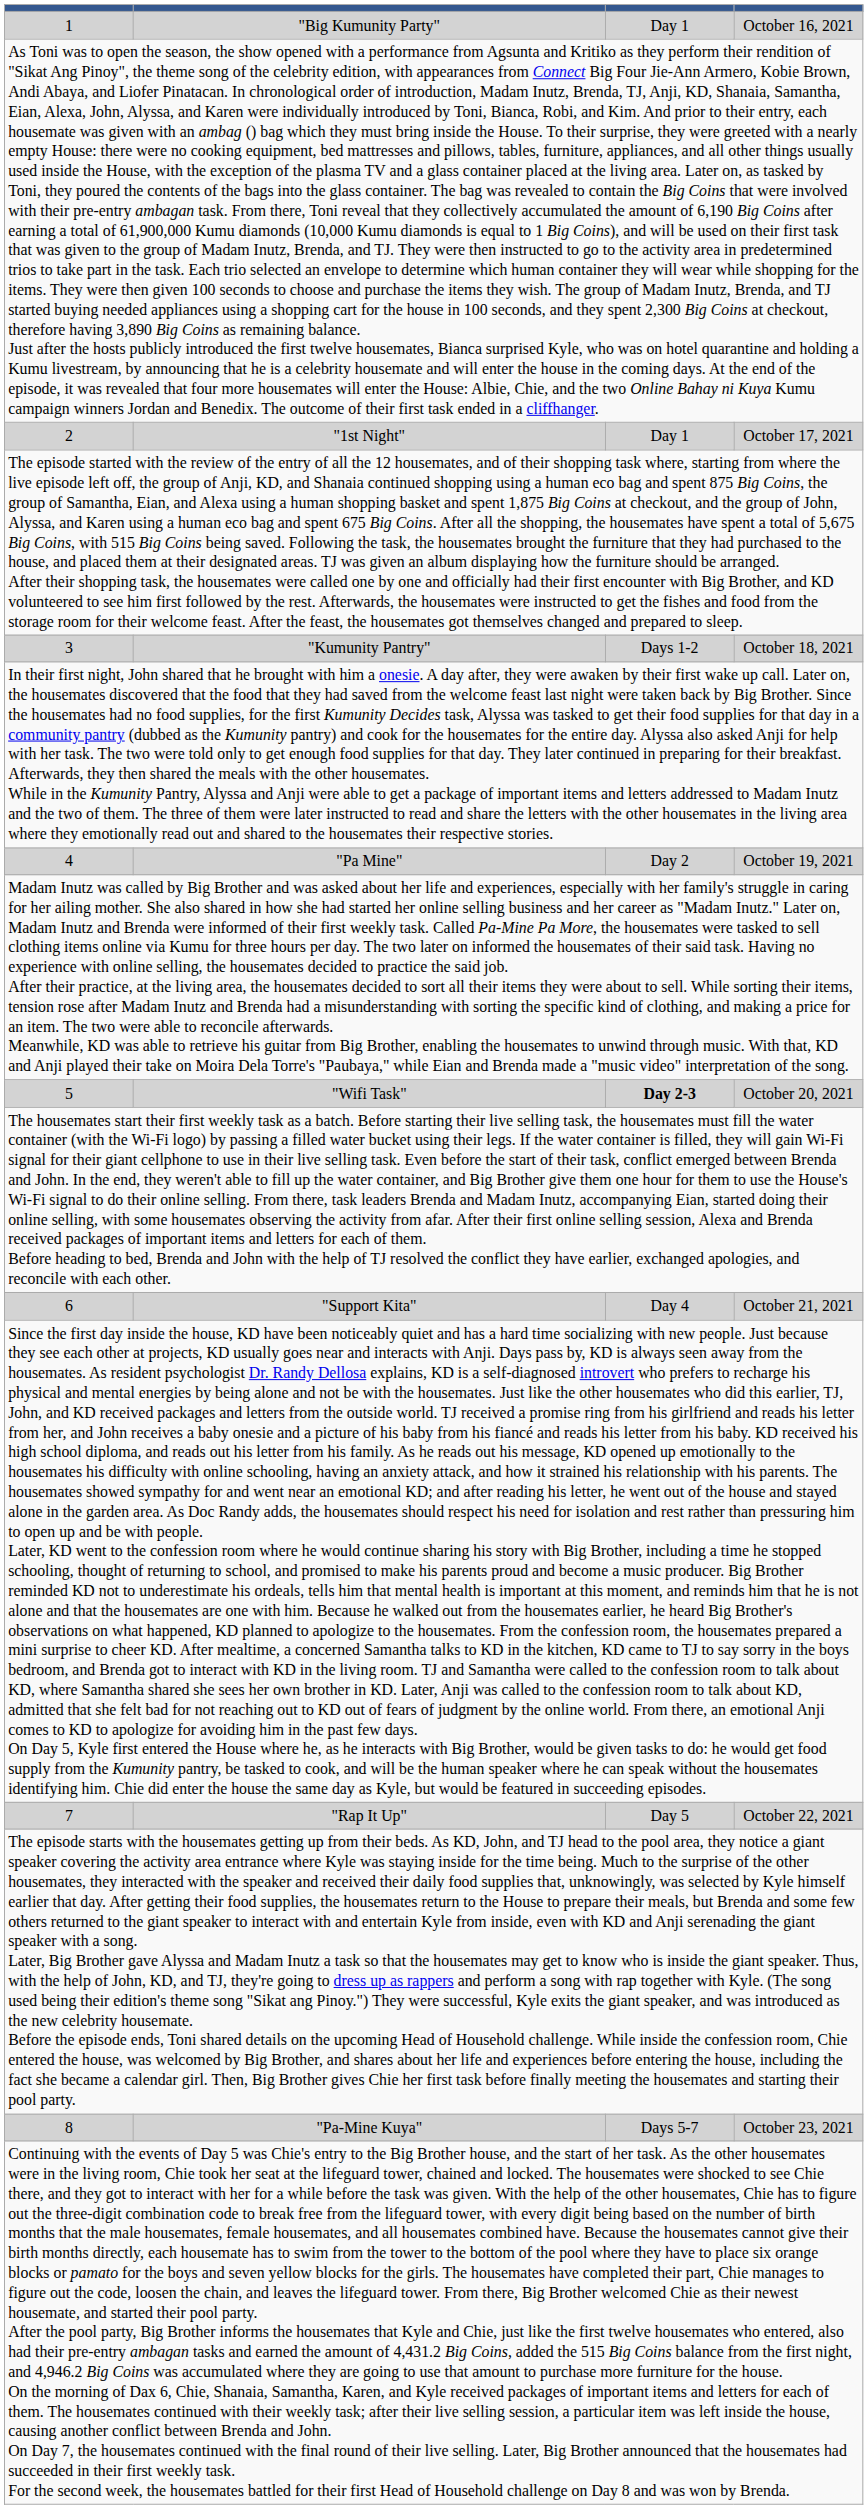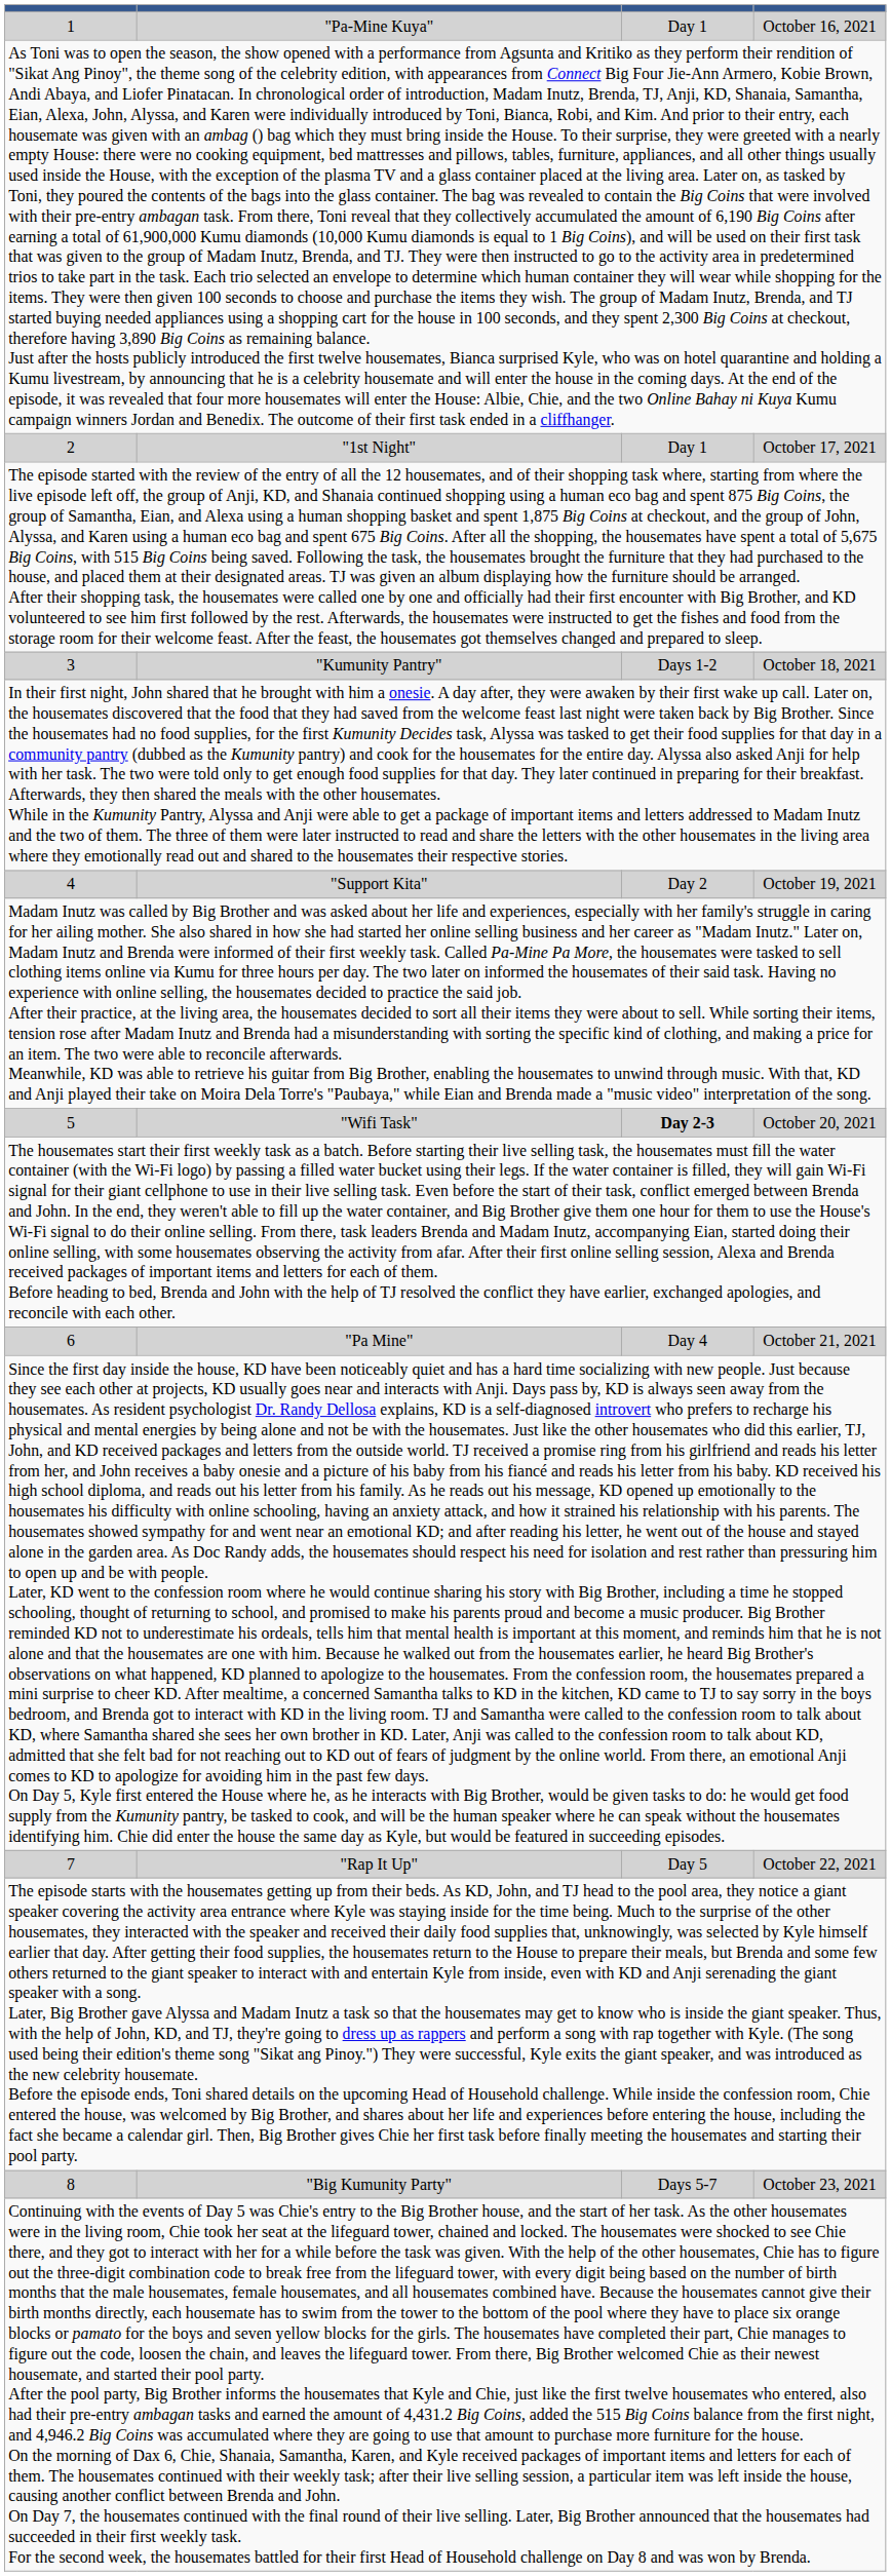1 | column 2: "Big Kumunity Party" -> "Pa-Mine Kuya"
4 | column 2: "Pa Mine" -> "Support Kita"
6 | column 2: "Support Kita" -> "Pa Mine"
8 | column 2: "Pa-Mine Kuya" -> "Big Kumunity Party"
